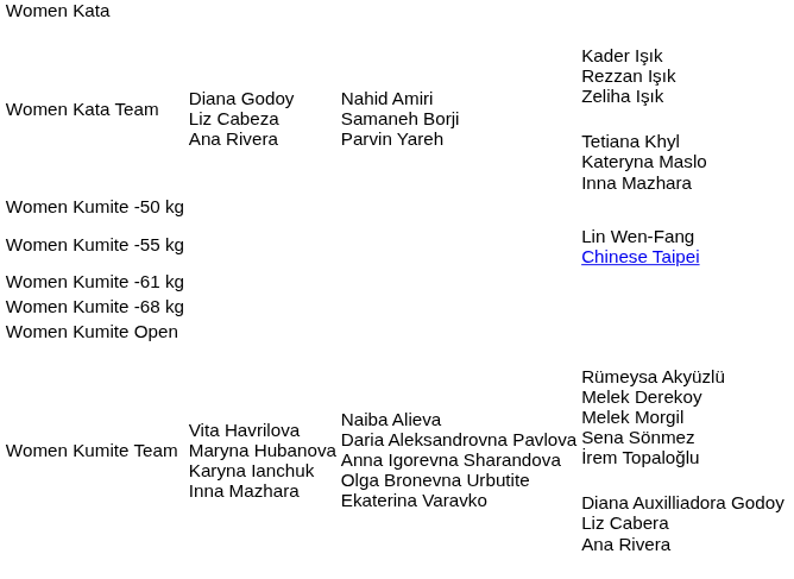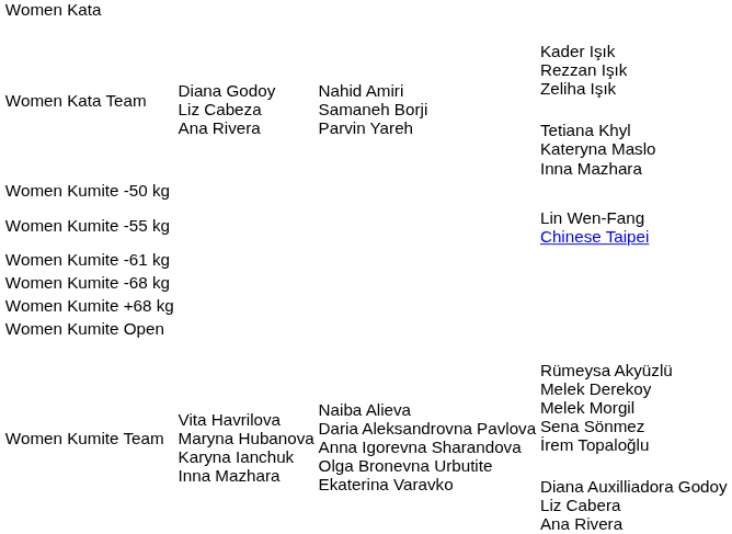+ row: Women Kumite +68 kg
